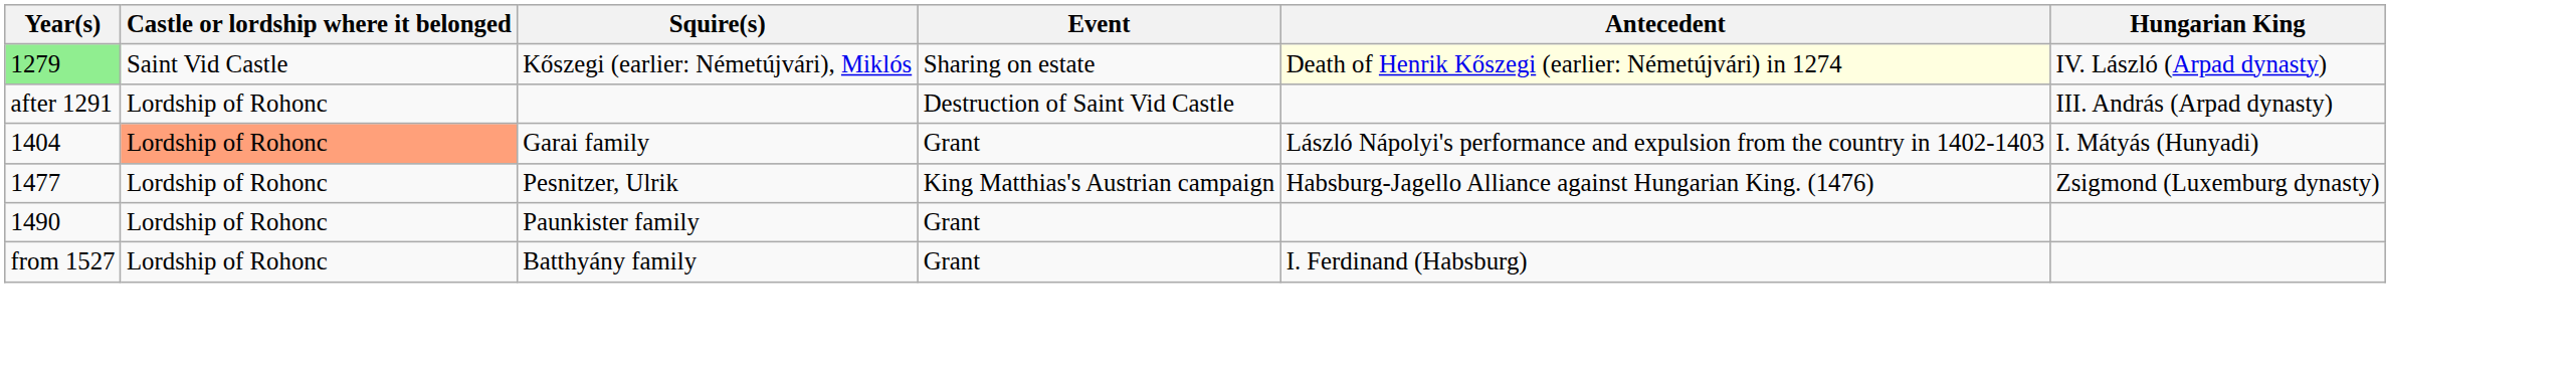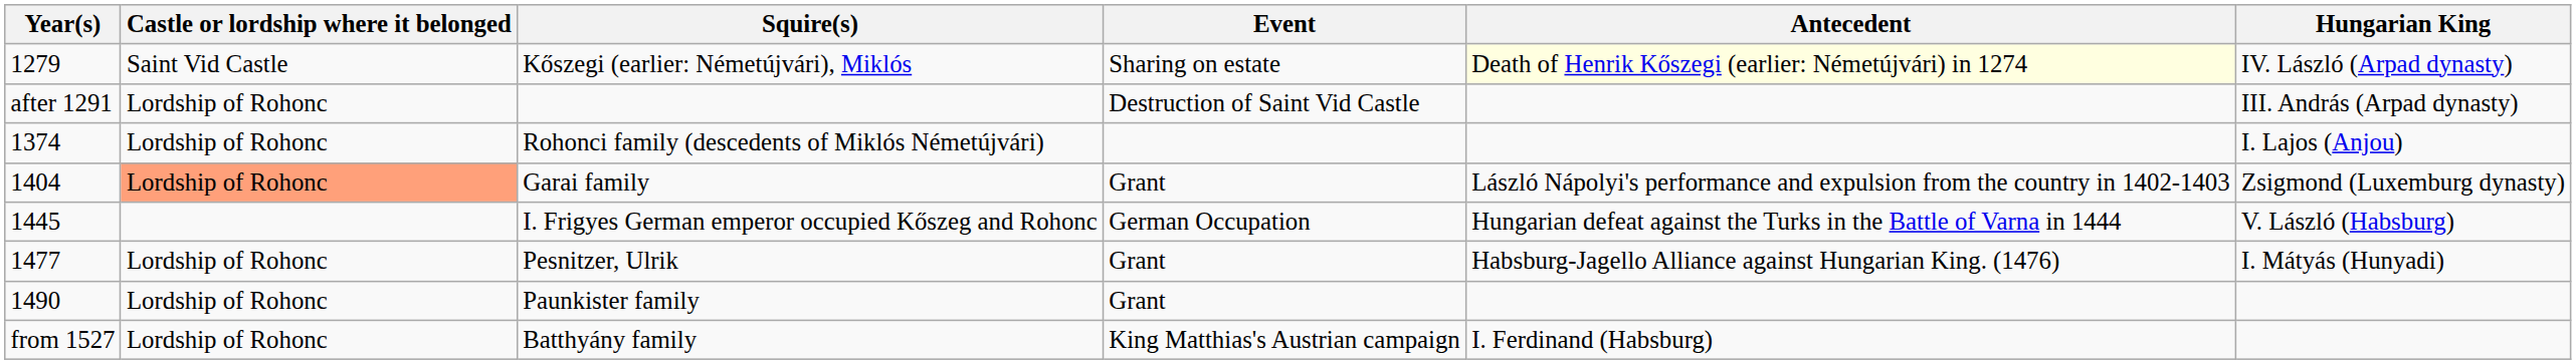Kőszegi (earlier: Németújvári), Miklós | Year(s): lightgreen background -> no background
+ row: 1374 | Lordship of Rohonc | Rohonci family (descedents of Miklós Németújvári) | I. Lajos (Anjou)
Garai family | Hungarian King: I. Mátyás (Hunyadi) -> Zsigmond (Luxemburg dynasty)
+ row: 1445 | I. Frigyes German emperor occupied Kőszeg and Rohonc | German Occupation | Hungarian defeat against the Turks in the Battle of Varna in 1444 | V. László (Habsburg)
Pesnitzer, Ulrik | Event: King Matthias's Austrian campaign -> Grant
Pesnitzer, Ulrik | Hungarian King: Zsigmond (Luxemburg dynasty) -> I. Mátyás (Hunyadi)
Batthyány family | Event: Grant -> King Matthias's Austrian campaign
